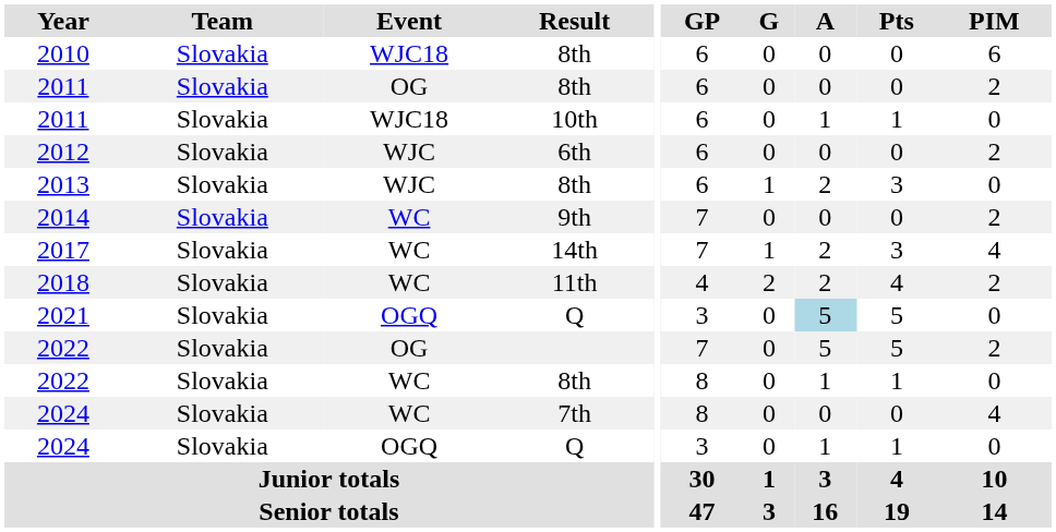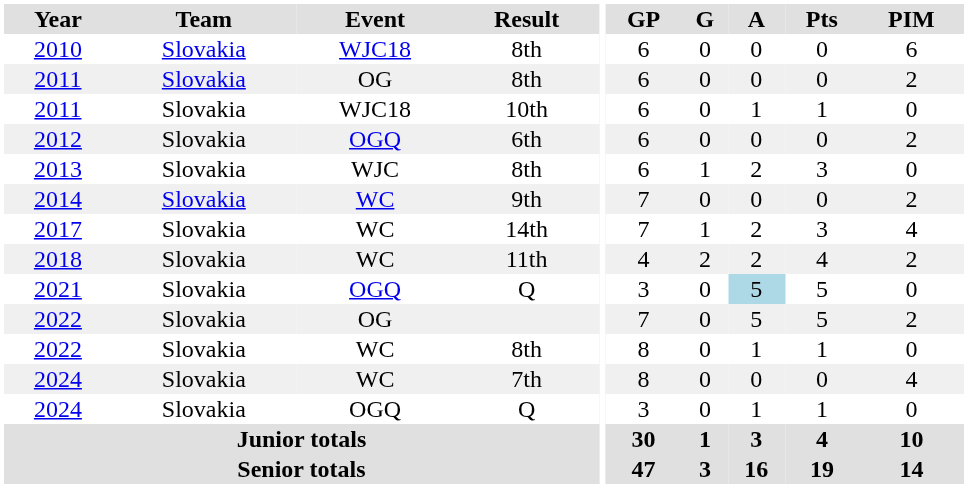2012 | Event: WJC -> OGQ
